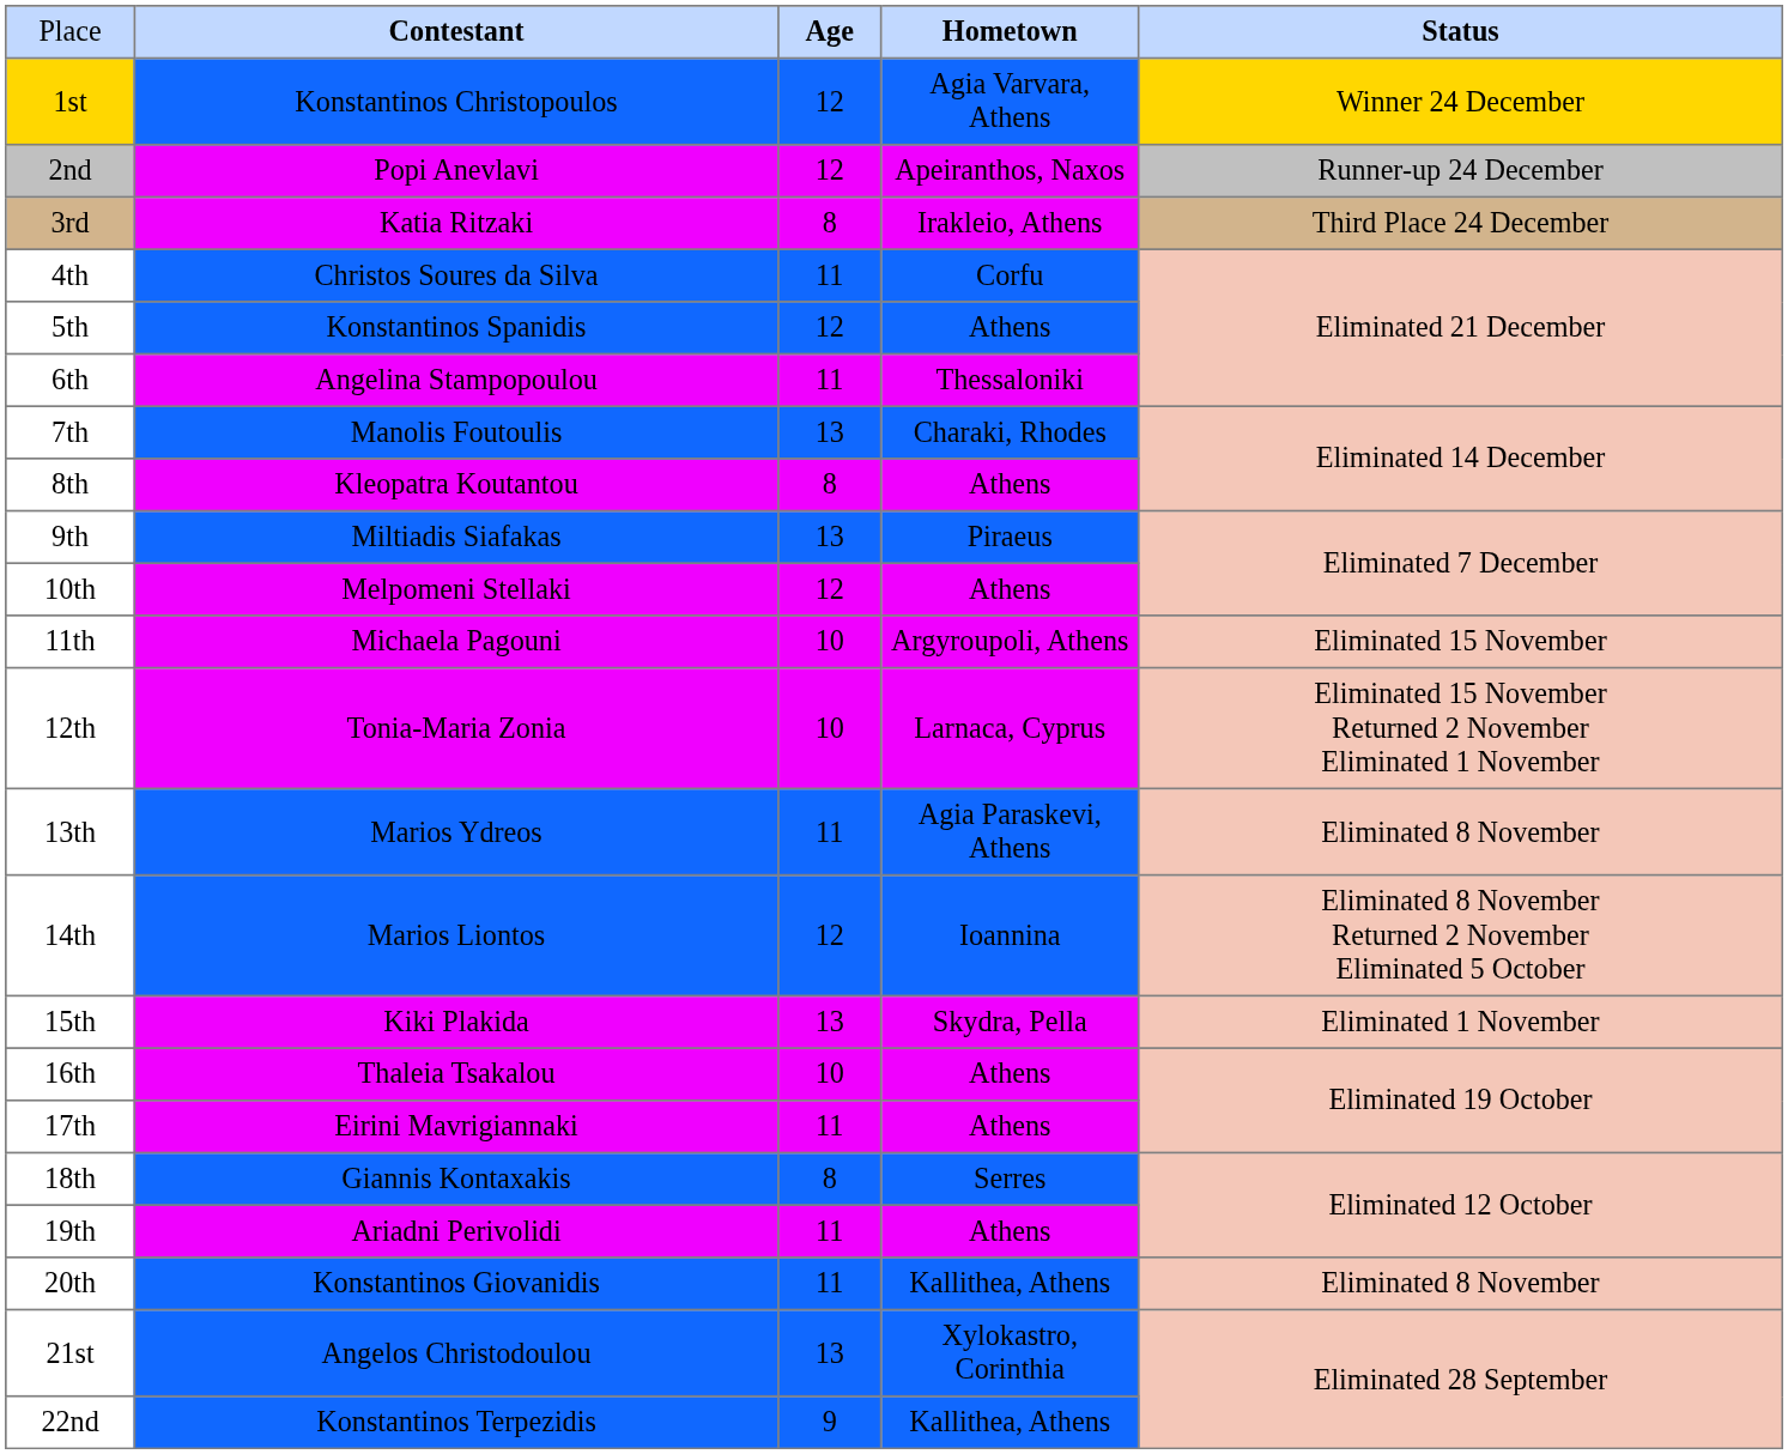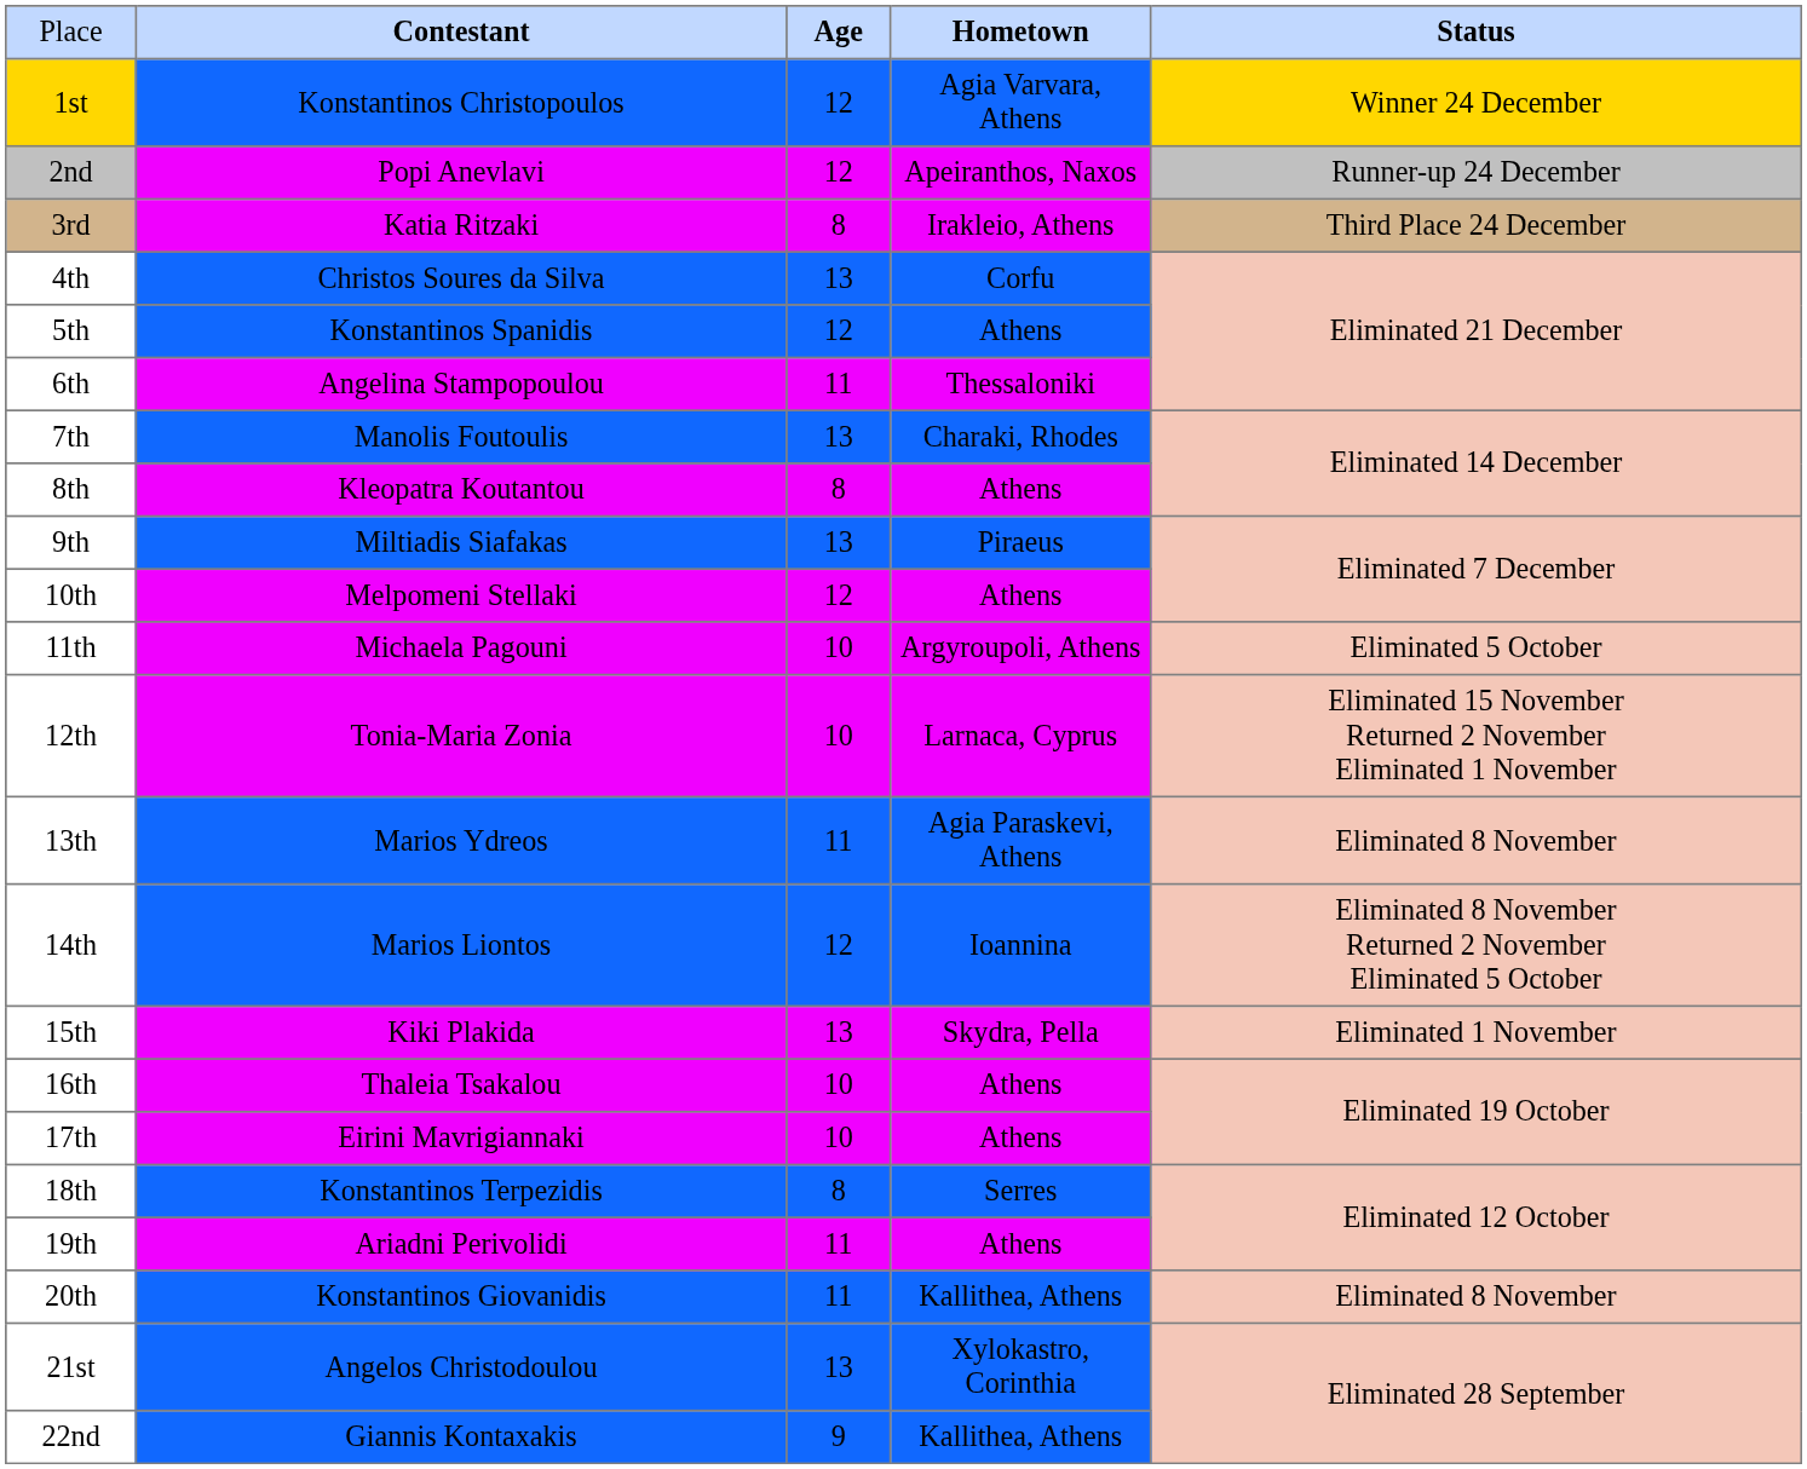4th | column 3: 11 -> 13
11th | column 5: Eliminated 15 November -> Eliminated 5 October
17th | column 3: 11 -> 10
18th | column 2: Giannis Kontaxakis -> Konstantinos Terpezidis
22nd | column 2: Konstantinos Terpezidis -> Giannis Kontaxakis
